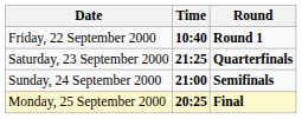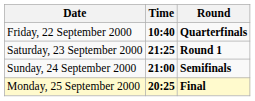Friday, 22 September 2000 | Round: Round 1 -> Quarterfinals
Saturday, 23 September 2000 | Round: Quarterfinals -> Round 1
